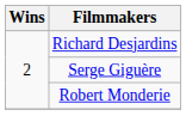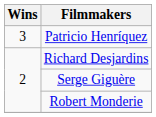+ row: 3 | Patricio Henríquez
